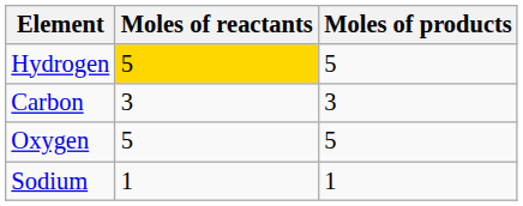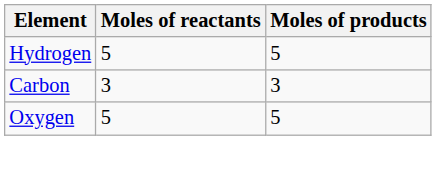Hydrogen | Moles of reactants: gold background -> no background
- row: Sodium | 1 | 1
